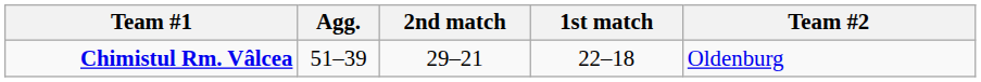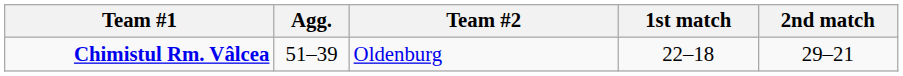columns swapped: Team #2 <-> 2nd match
